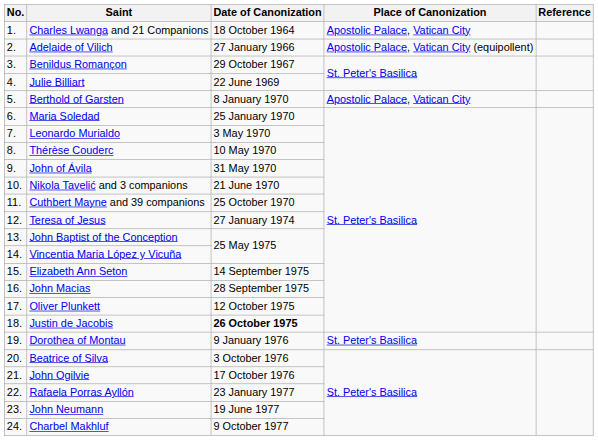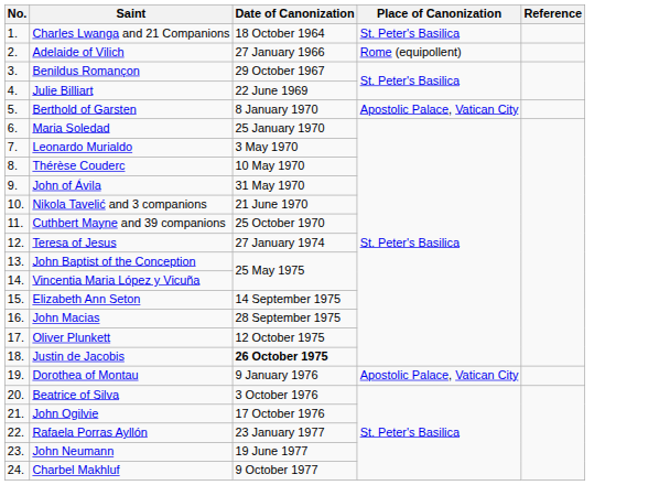Charles Lwanga and 21 Companions | Place of Canonization: Apostolic Palace, Vatican City -> St. Peter's Basilica
Adelaide of Vilich | Place of Canonization: Apostolic Palace, Vatican City (equipollent) -> Rome (equipollent)
Dorothea of Montau | Place of Canonization: St. Peter's Basilica -> Apostolic Palace, Vatican City
